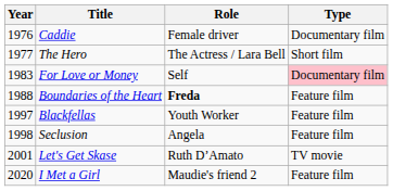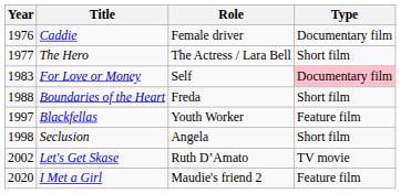Boundaries of the Heart | Role: bold -> normal
Boundaries of the Heart | Type: Feature film -> Short film
Seclusion | Type: Feature film -> Short film
Let's Get Skase | Year: 2001 -> 2002
